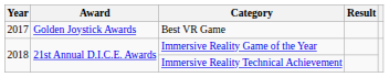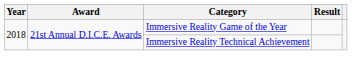- row: 2017 | Golden Joystick Awards | Best VR Game
